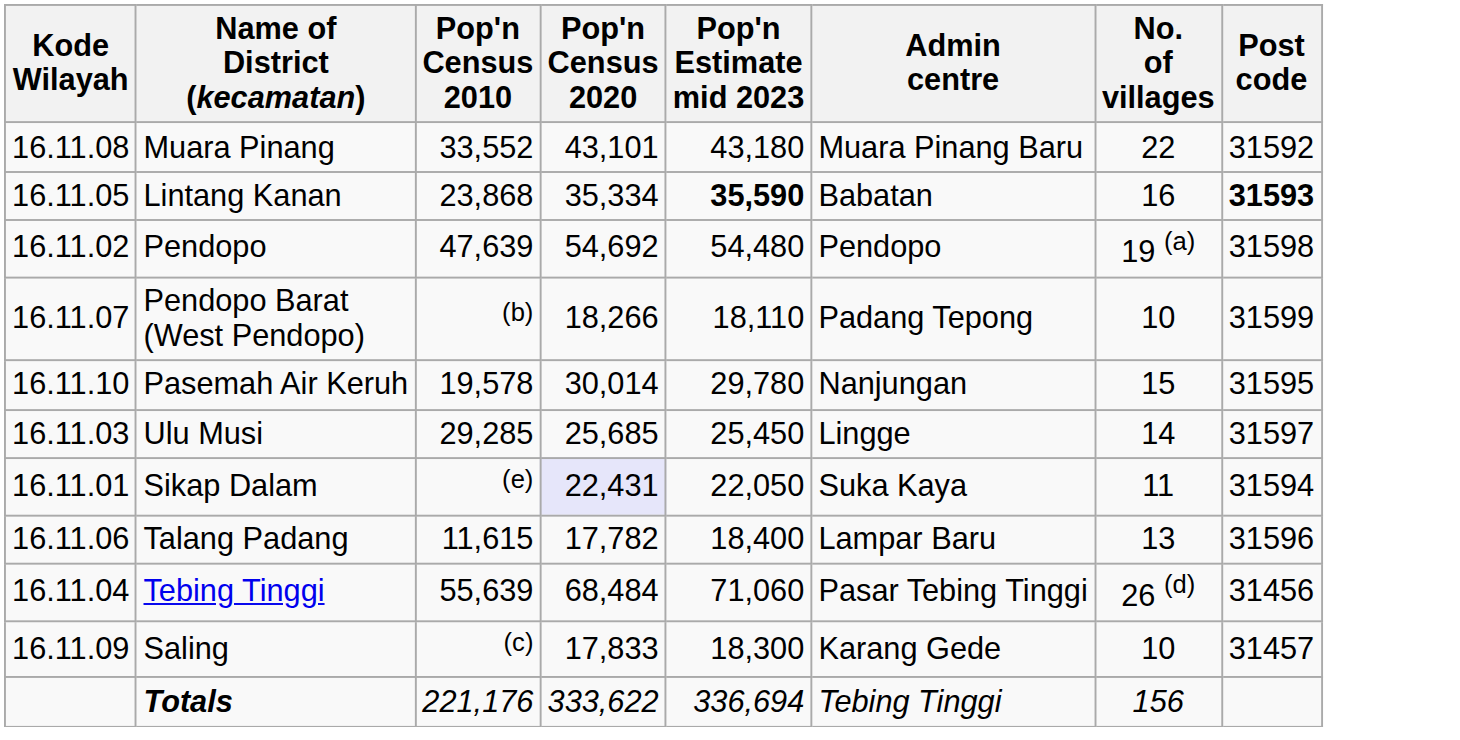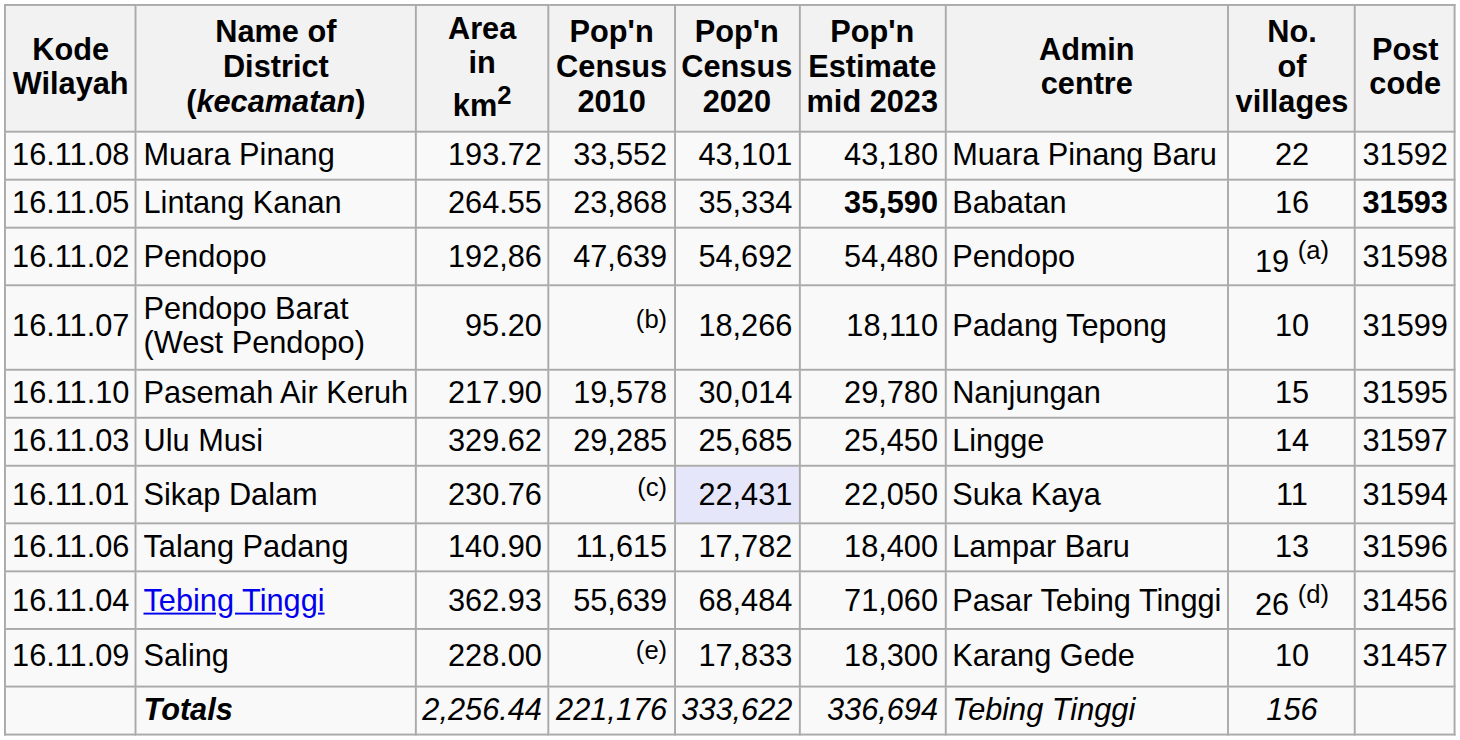+ column: Area in km2 | 193.72 | 264.55 | 192,86 | 95.20 | 217.90 | 329.62 | 230.76 | 140.90 | 362.93 | 228.00 | 2,256.44
Sikap Dalam | Pop'n Census 2010: (e) -> (c)
Saling | Pop'n Census 2010: (c) -> (e)
